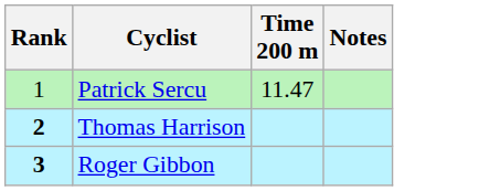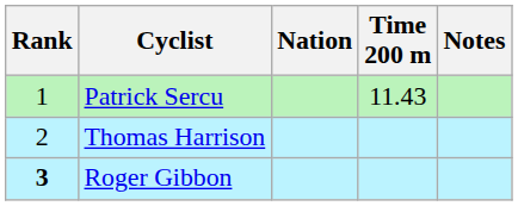+ column: Nation
Patrick Sercu | Time 200 m: 11.47 -> 11.43
Thomas Harrison | Rank: bold -> normal
